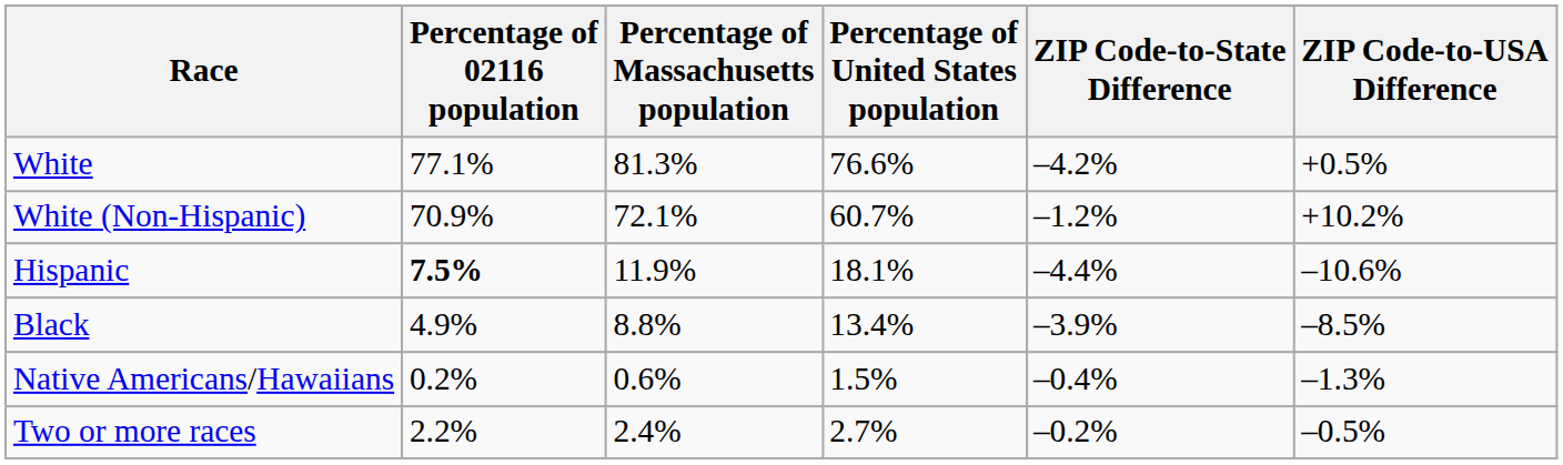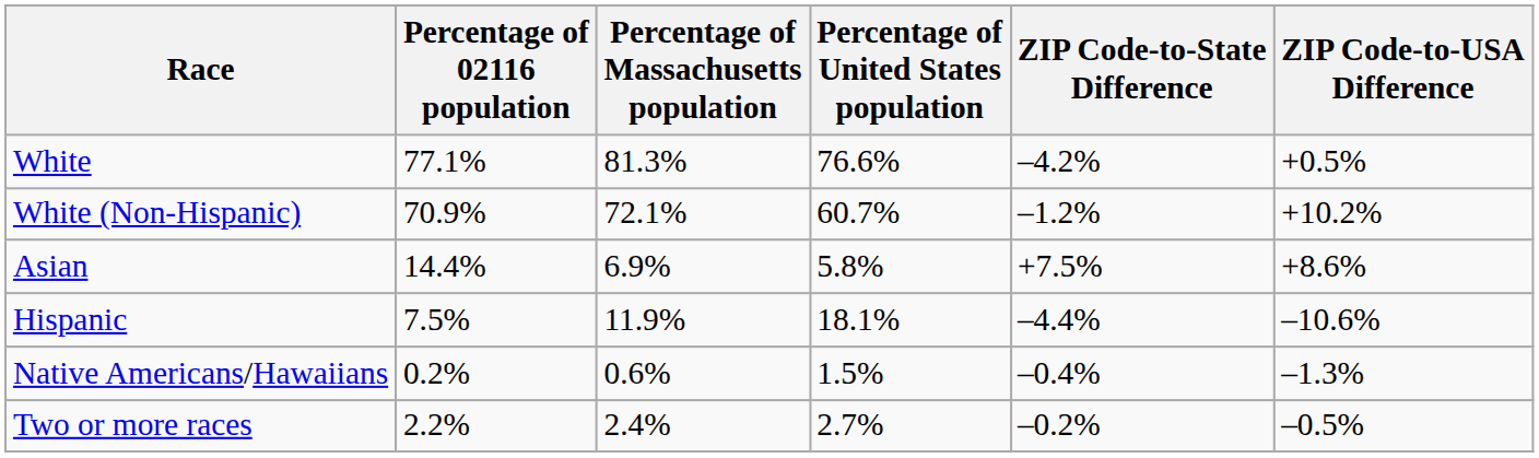+ row: Asian | 14.4% | 6.9% | 5.8% | +7.5% | +8.6%
Hispanic | Percentage of 02116 population: bold -> normal
- row: Black | 4.9% | 8.8% | 13.4% | –3.9% | –8.5%
